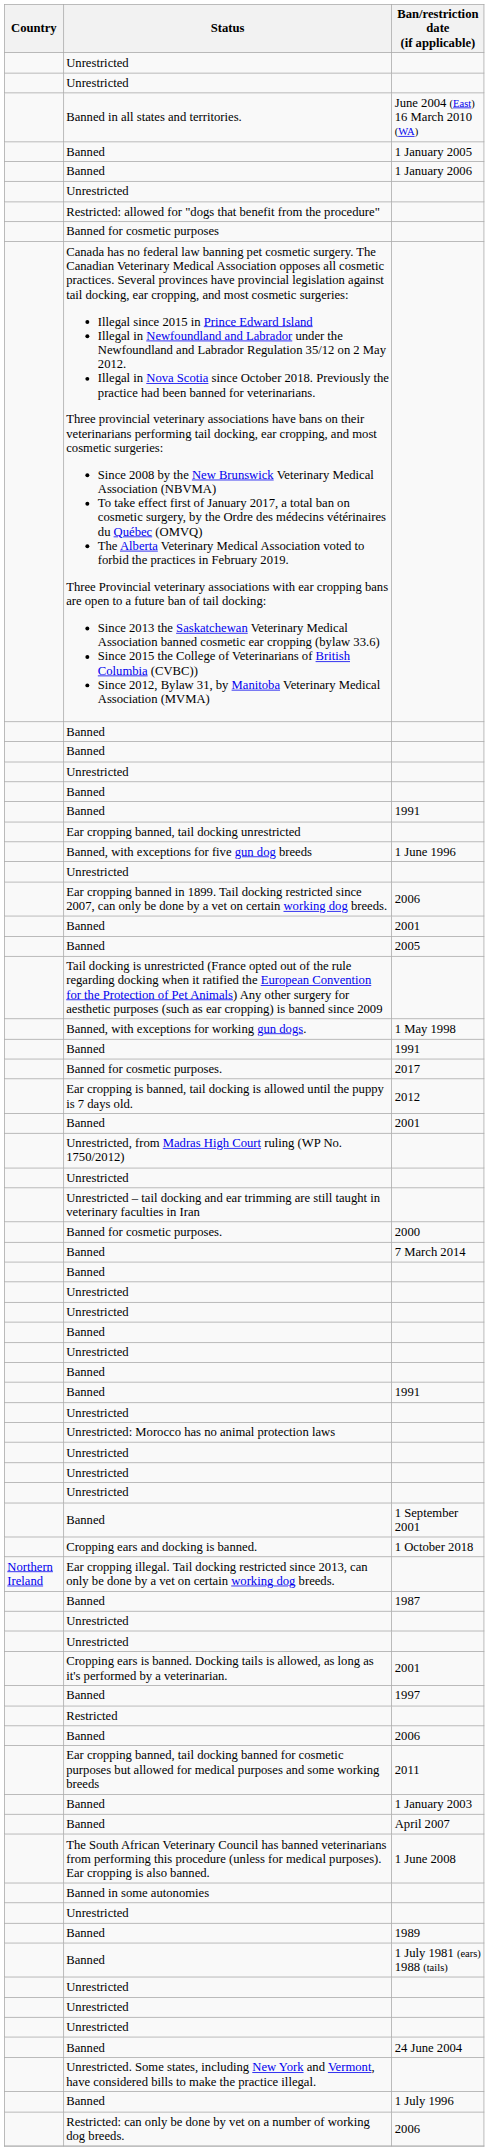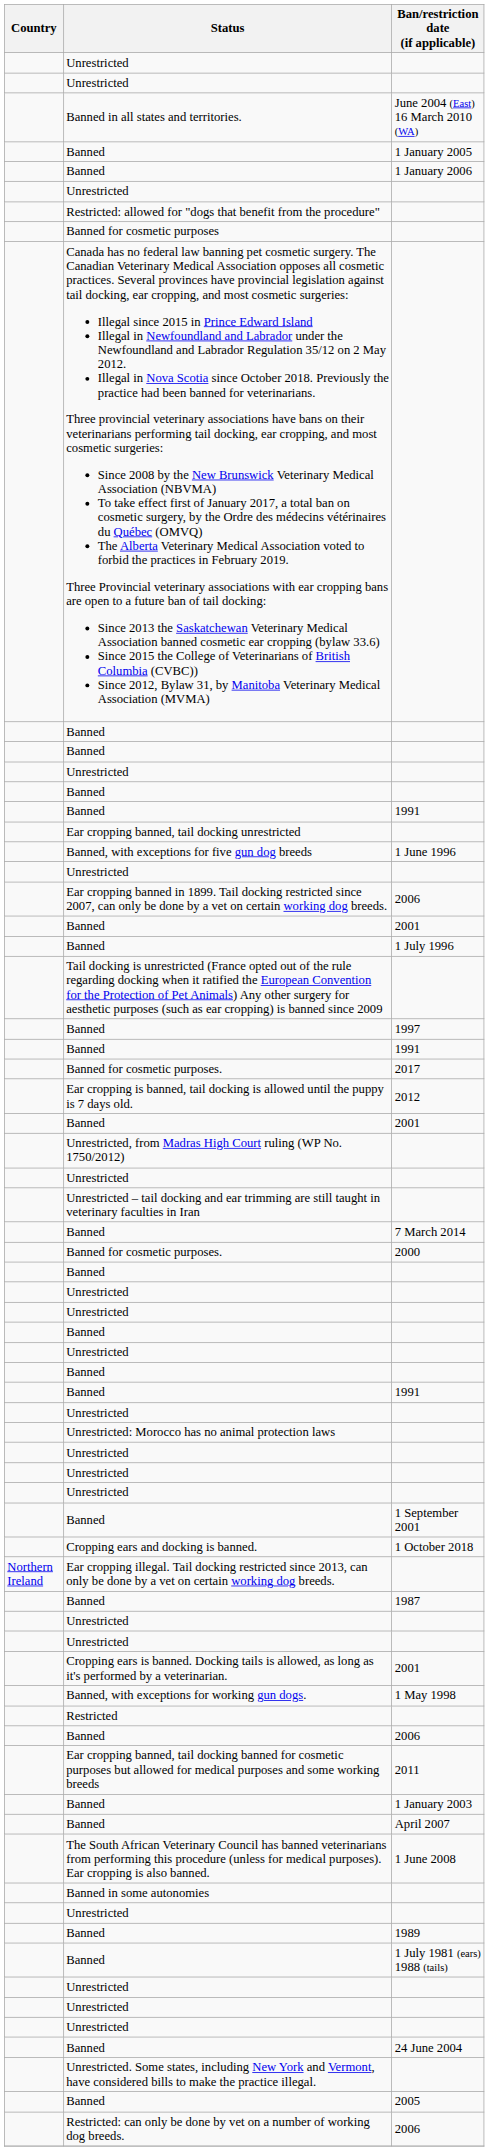rows swapped: 1 July 1996 <-> 2005
rows swapped: 1 May 1998 <-> 1997
rows swapped: 7 March 2014 <-> 2000
